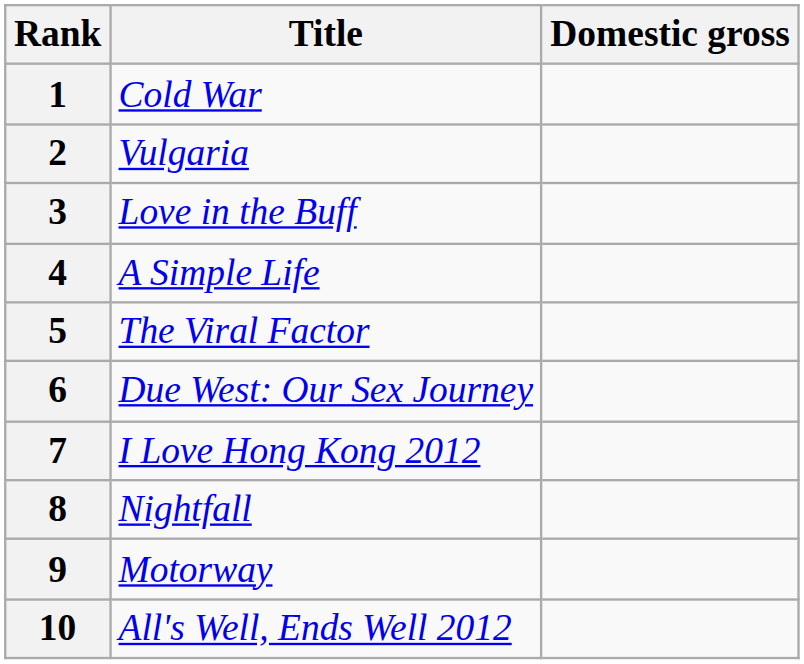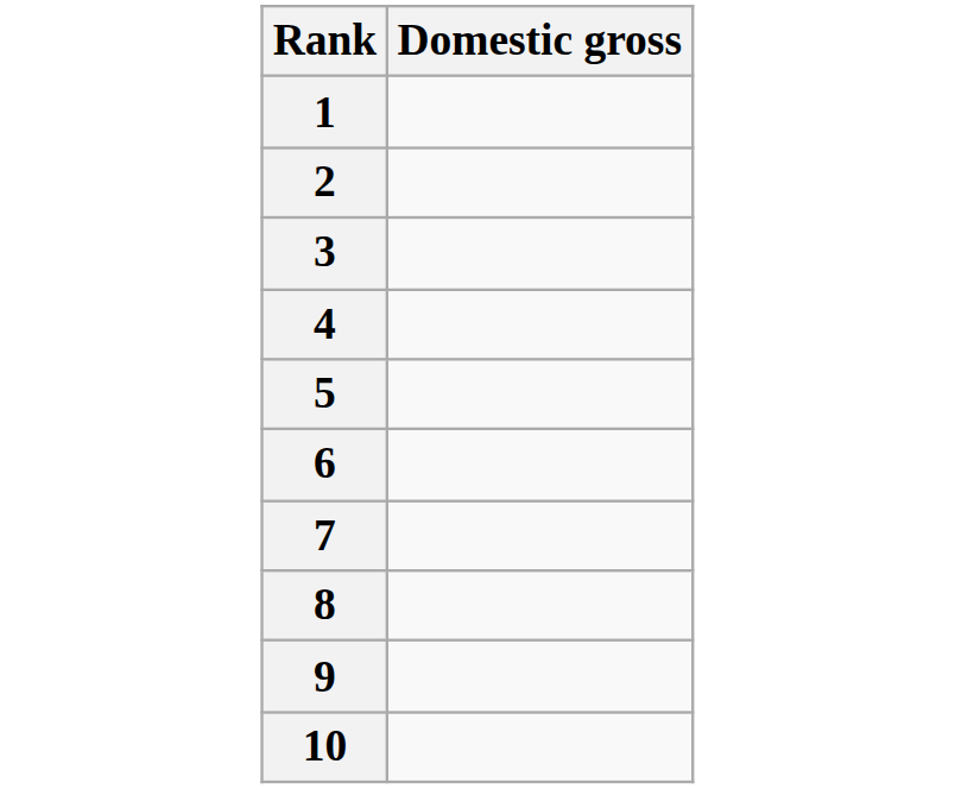- column: Title | Cold War | Vulgaria | Love in the Buff | A Simple Life | The Viral Factor | Due West: Our Sex Journey | I Love Hong Kong 2012 | Nightfall | Motorway | All's Well, Ends Well 2012
